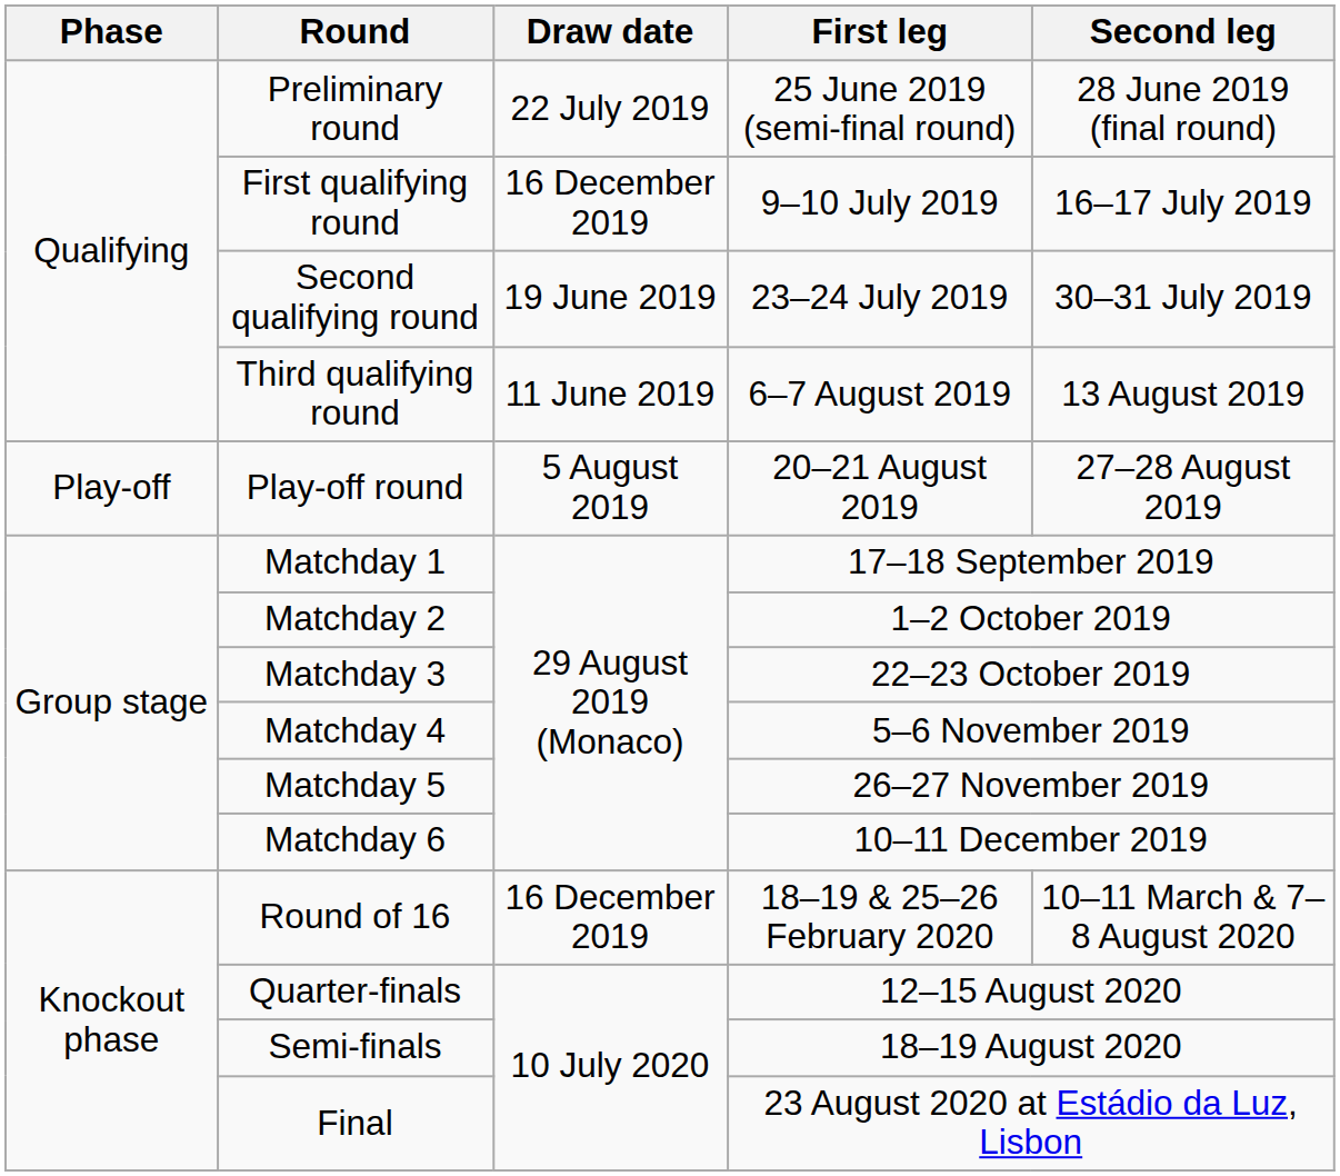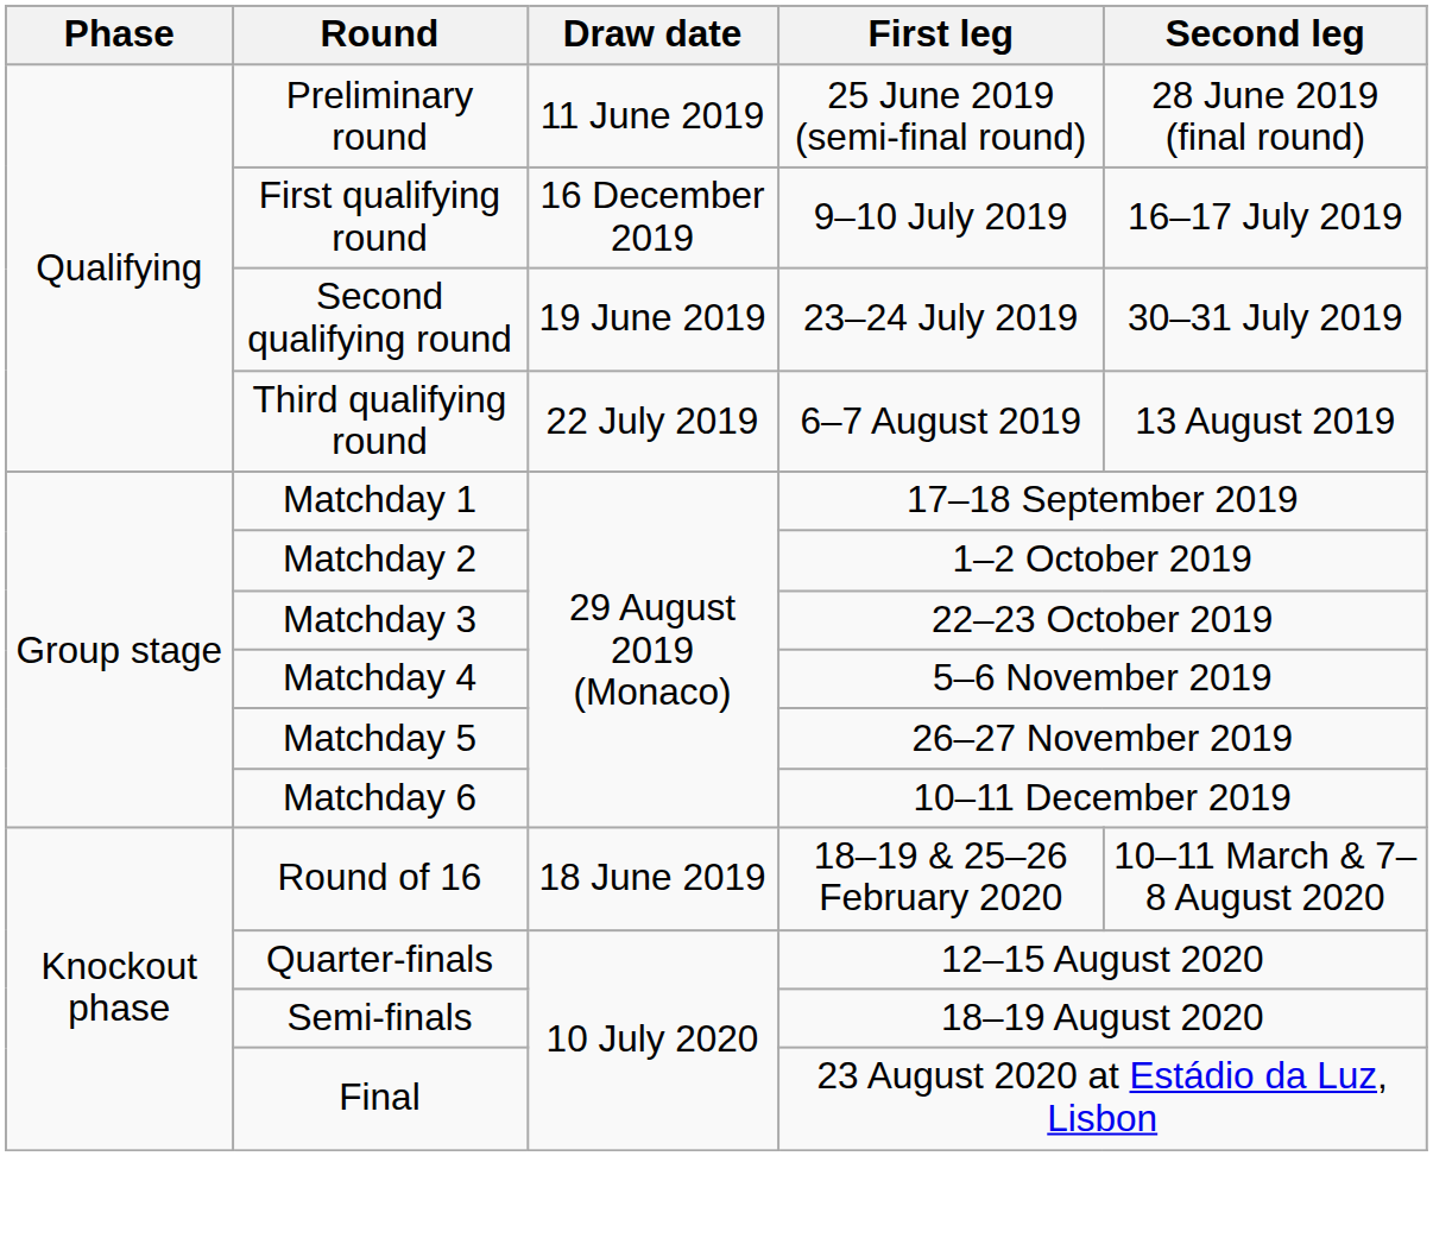Preliminary round | Draw date: 22 July 2019 -> 11 June 2019
Third qualifying round | Draw date: 11 June 2019 -> 22 July 2019
- row: Play-off | Play-off round | 5 August 2019 | 20–21 August 2019 | 27–28 August 2019
Round of 16 | Draw date: 16 December 2019 -> 18 June 2019
